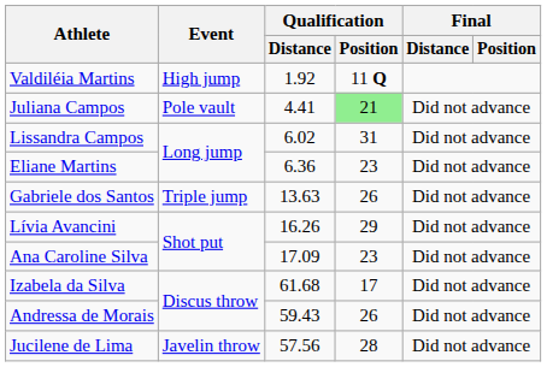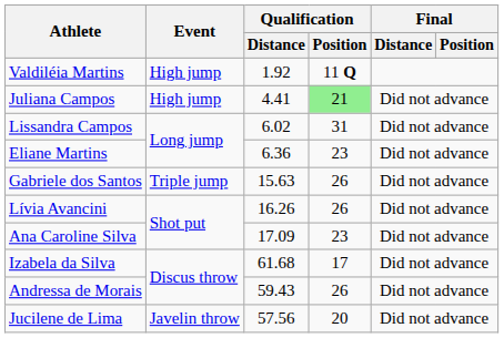Juliana Campos | Event: Pole vault -> High jump
Gabriele dos Santos | Qualification / Distance: 13.63 -> 15.63
Lívia Avancini | Qualification / Position: 29 -> 26
Jucilene de Lima | Qualification / Position: 28 -> 20
